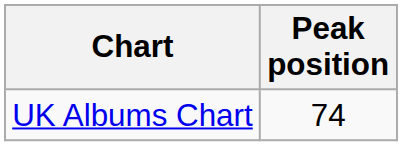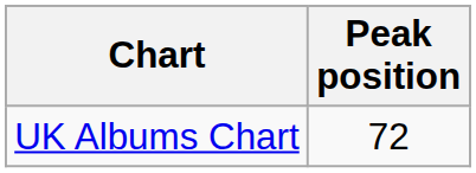UK Albums Chart | Peak position: 74 -> 72
